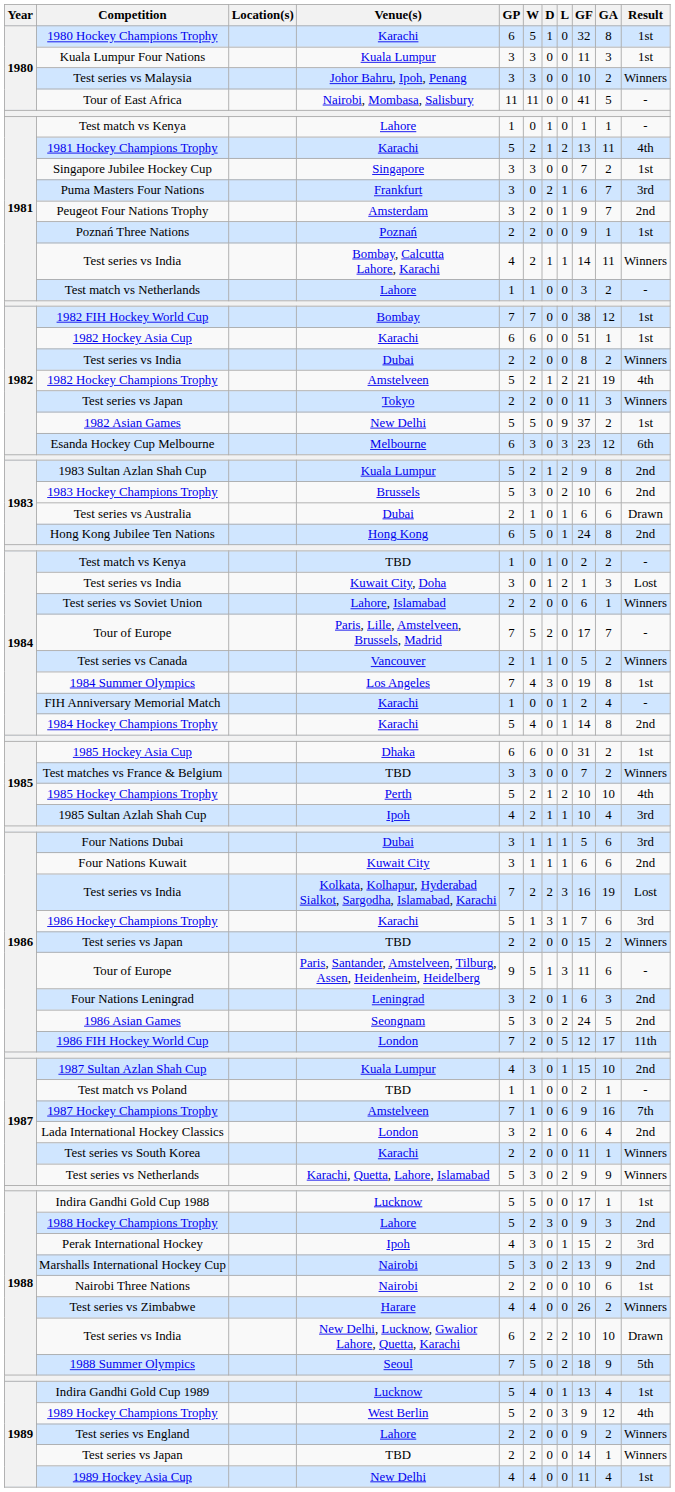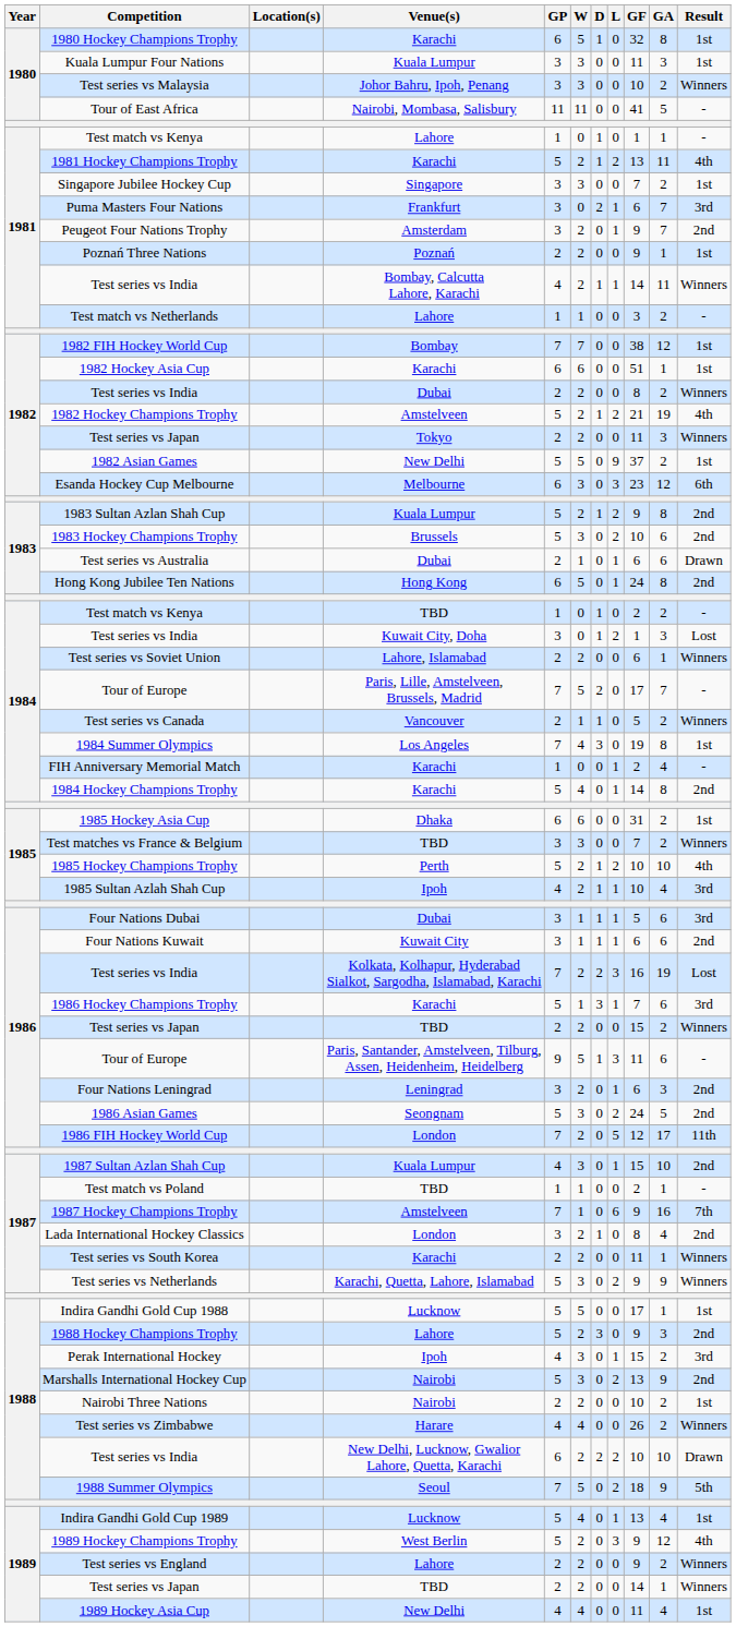Lada International Hockey Classics | GF: 6 -> 8
Nairobi Three Nations | GA: 6 -> 2
